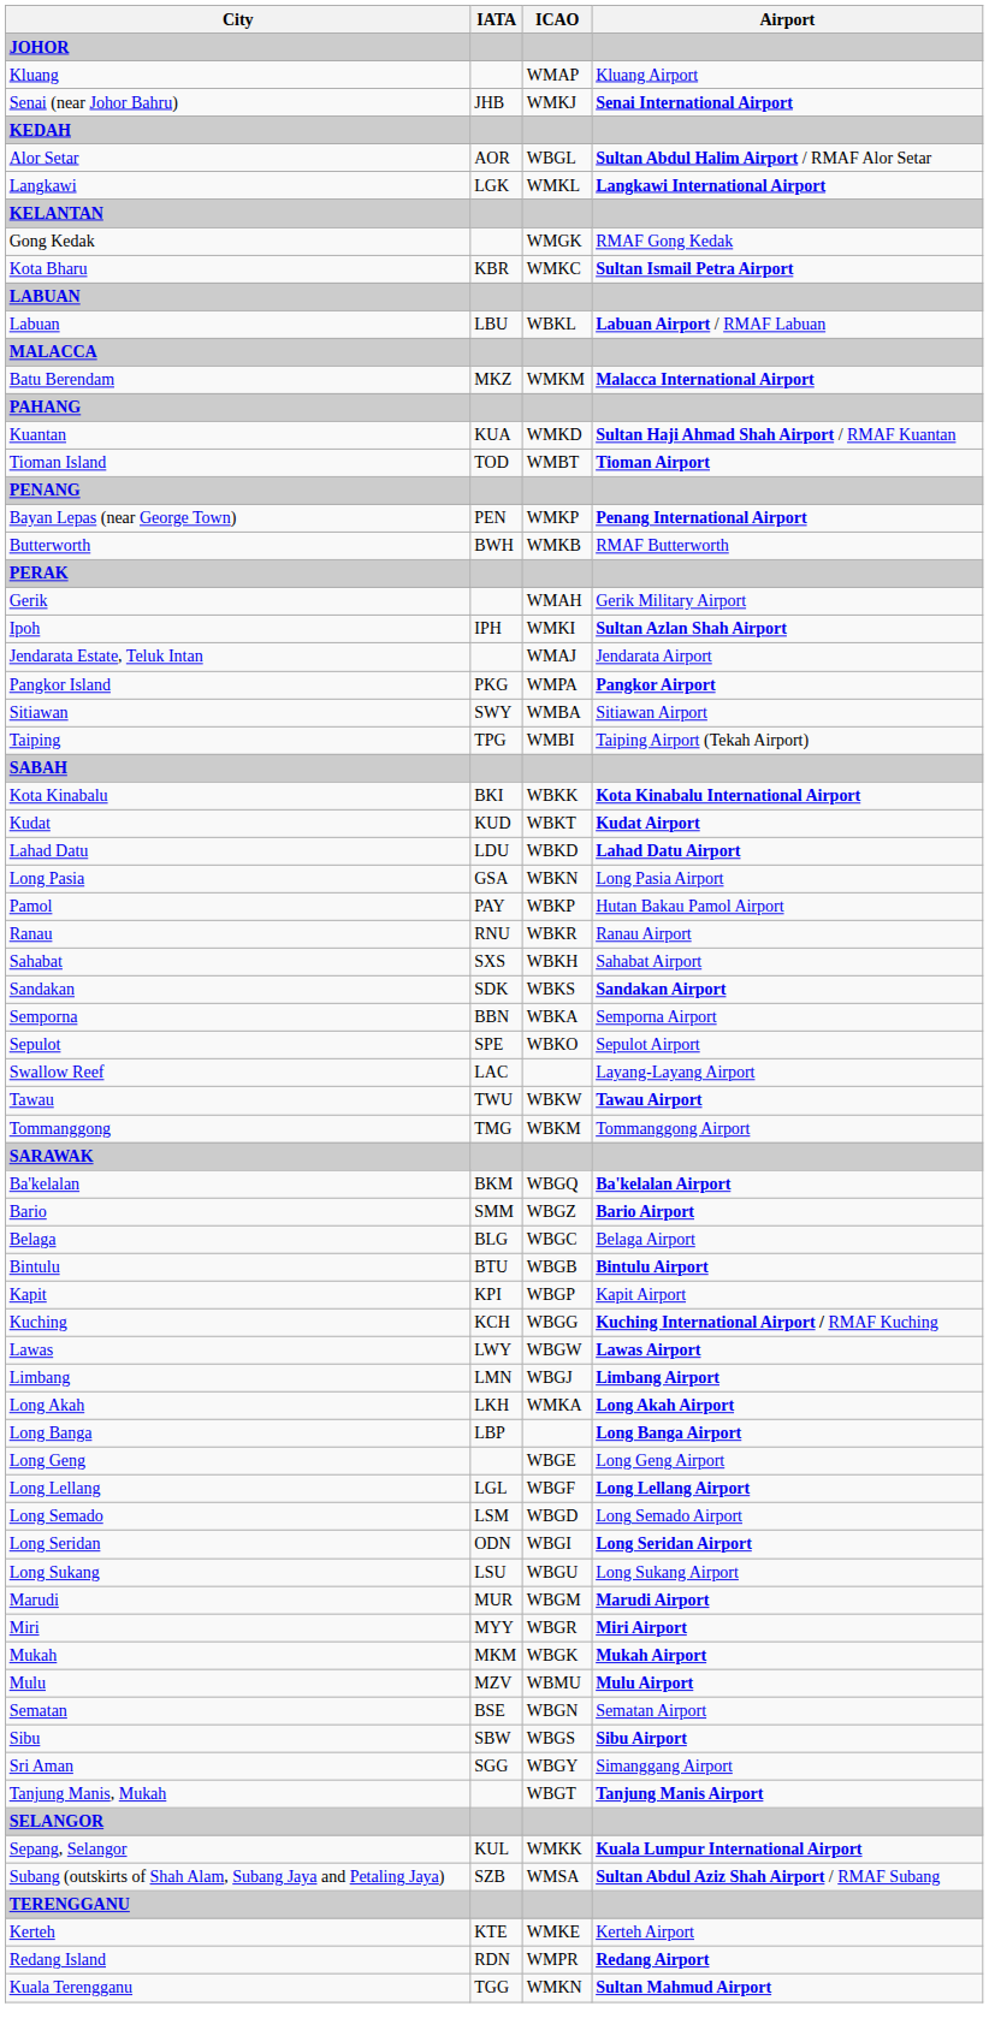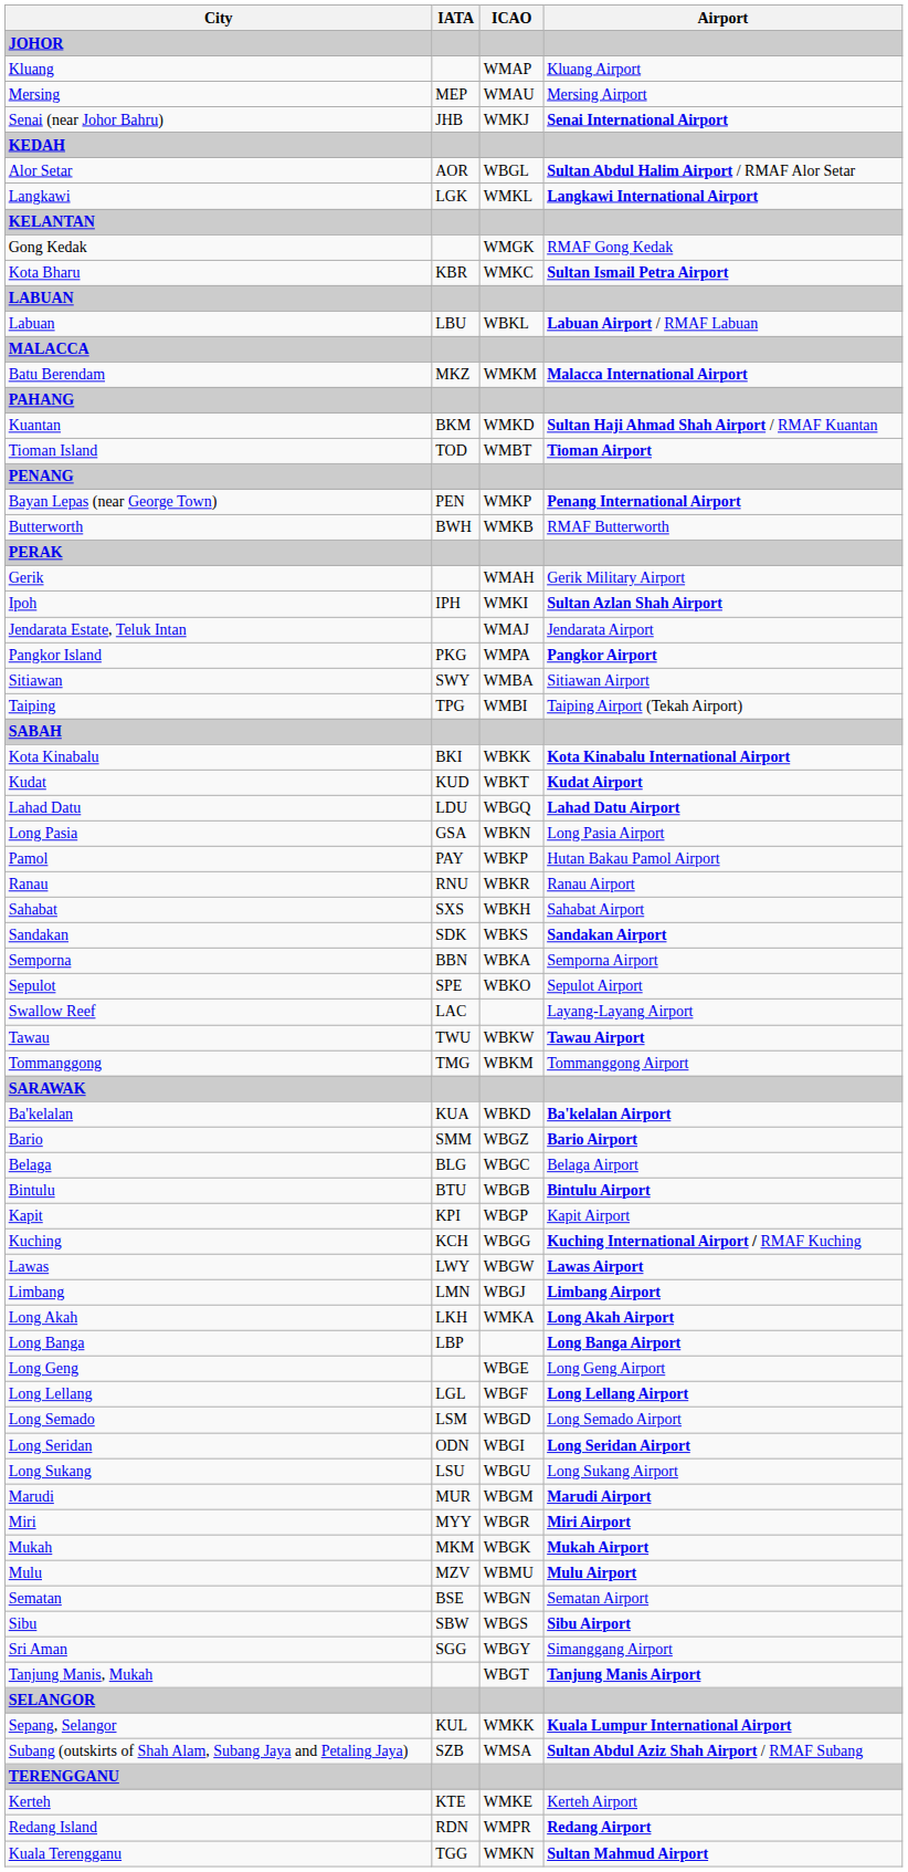+ row: Mersing | MEP | WMAU | Mersing Airport
Kuantan | IATA: KUA -> BKM
Lahad Datu | ICAO: WBKD -> WBGQ
Ba'kelalan | IATA: BKM -> KUA
Ba'kelalan | ICAO: WBGQ -> WBKD
